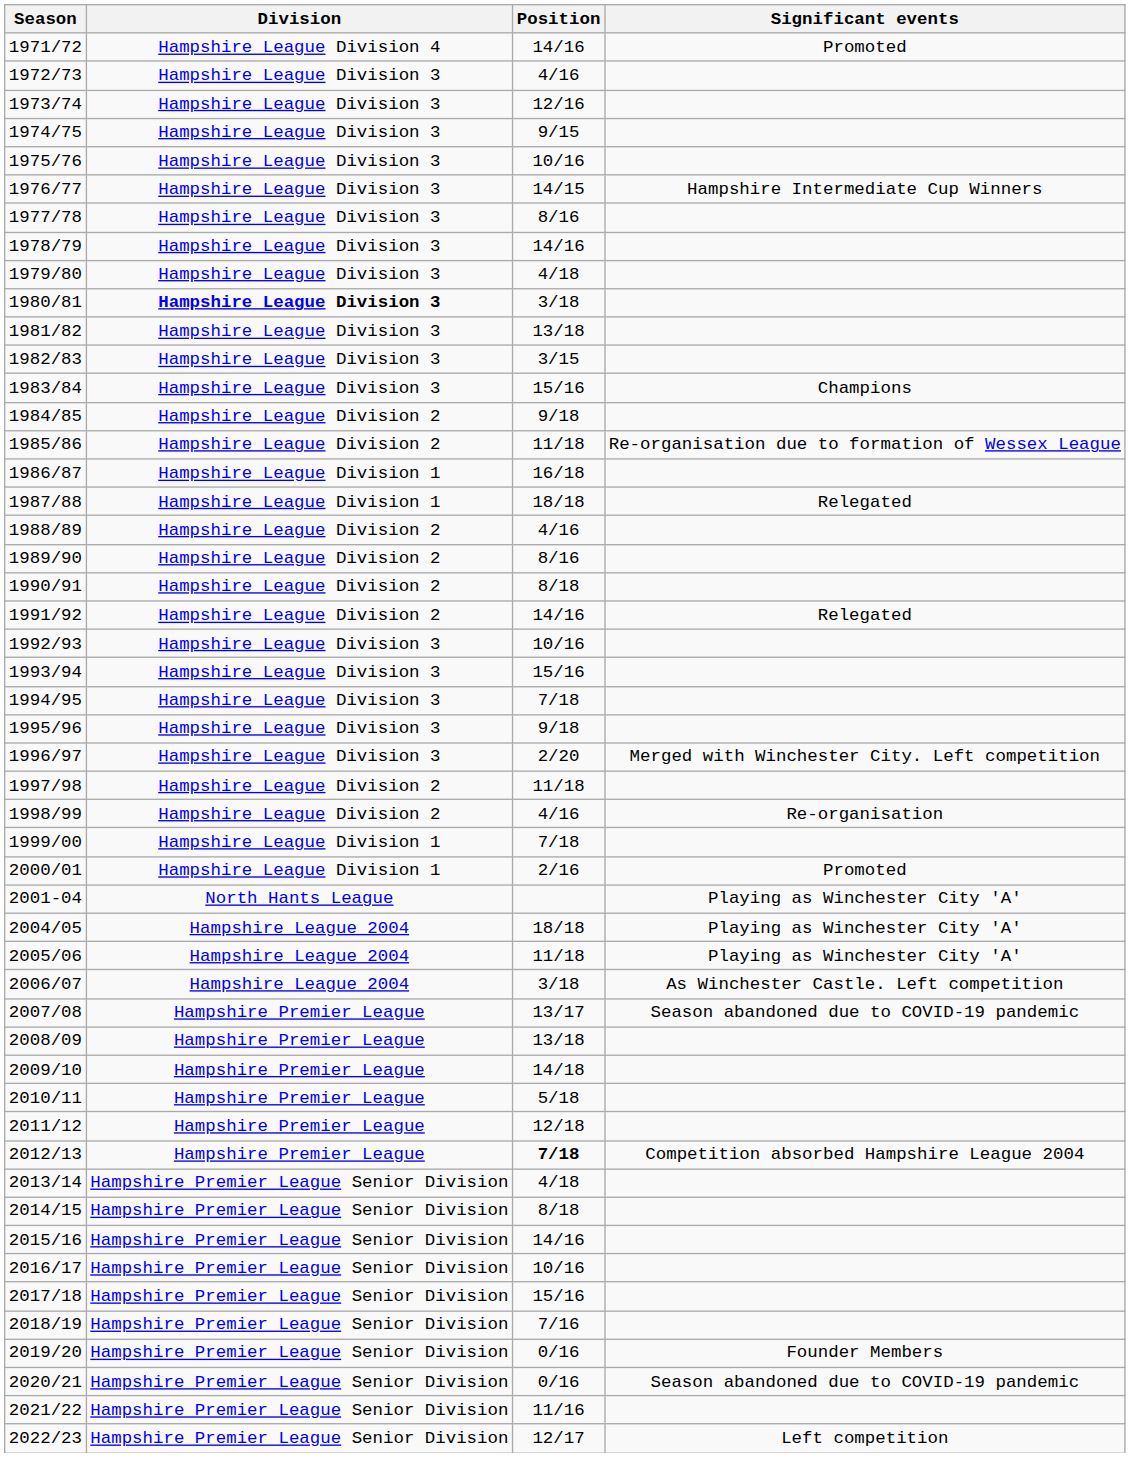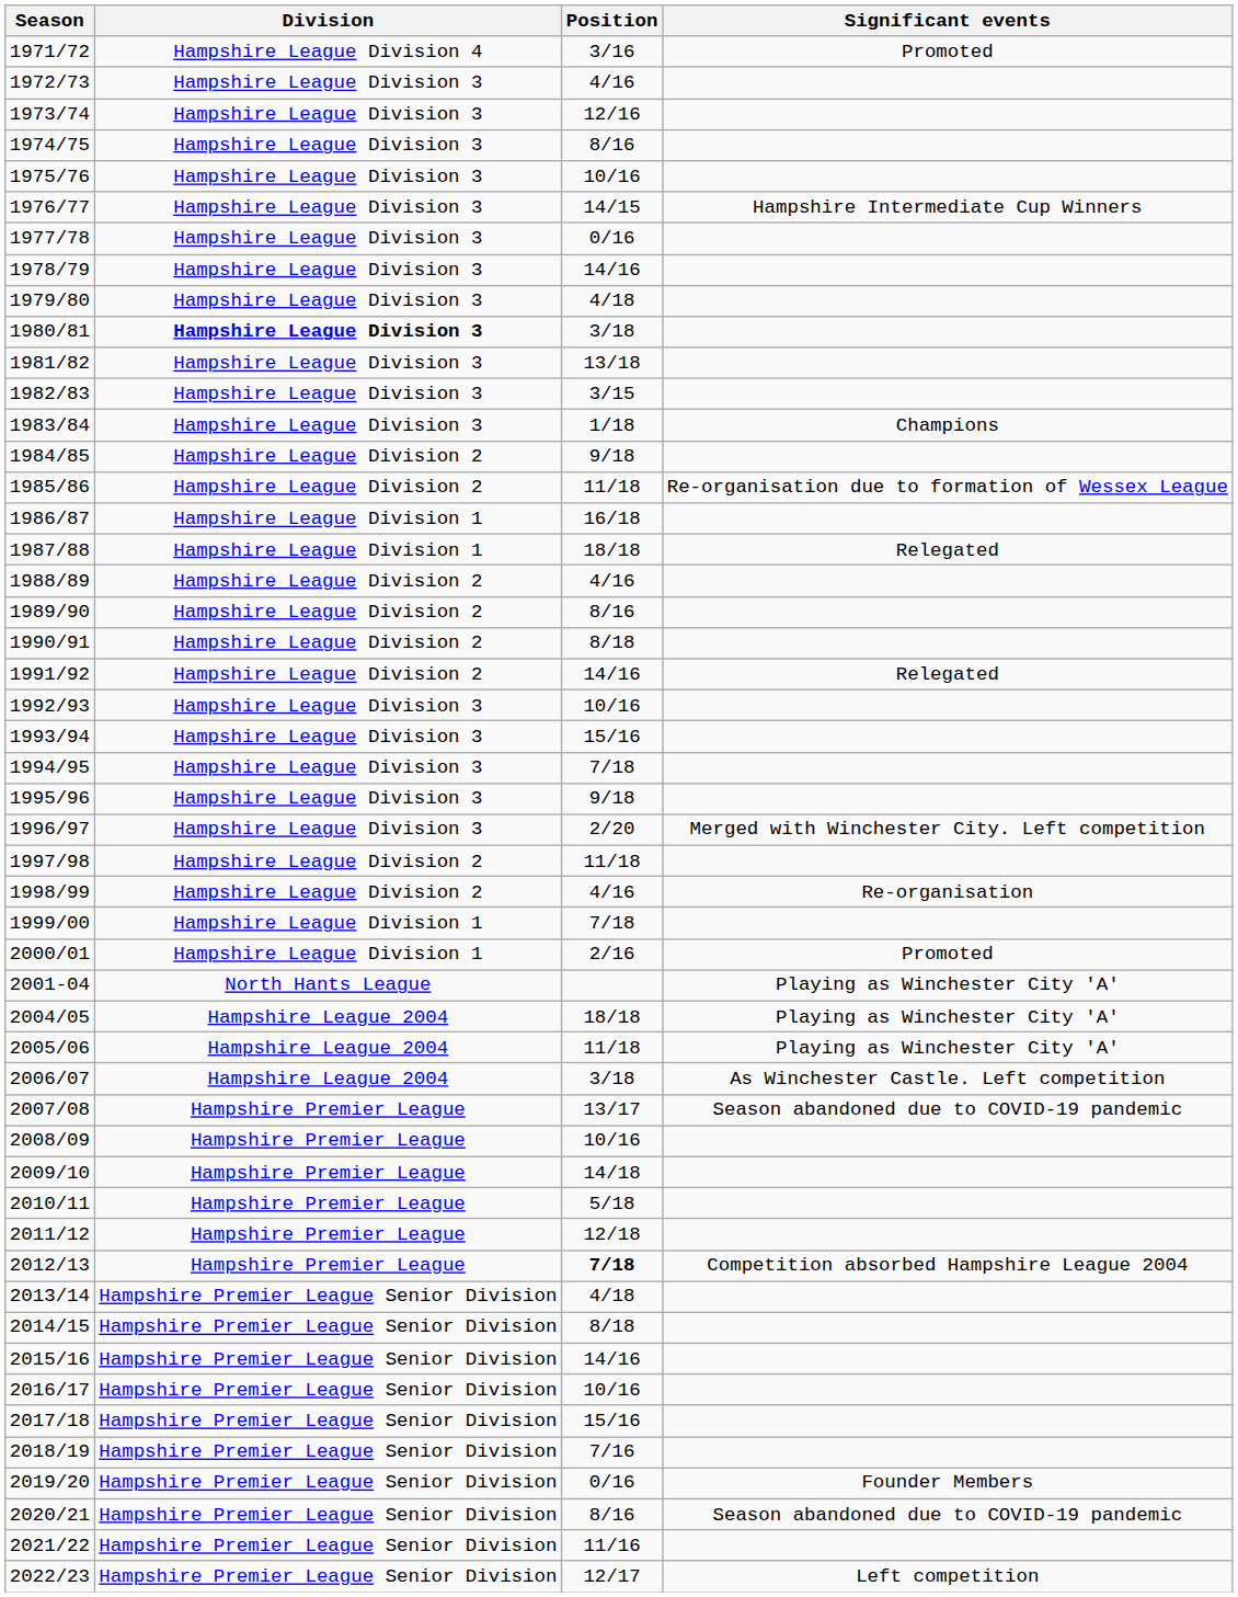1971/72 | Position: 14/16 -> 3/16
1974/75 | Position: 9/15 -> 8/16
1977/78 | Position: 8/16 -> 0/16
1983/84 | Position: 15/16 -> 1/18
2008/09 | Position: 13/18 -> 10/16
2020/21 | Position: 0/16 -> 8/16
